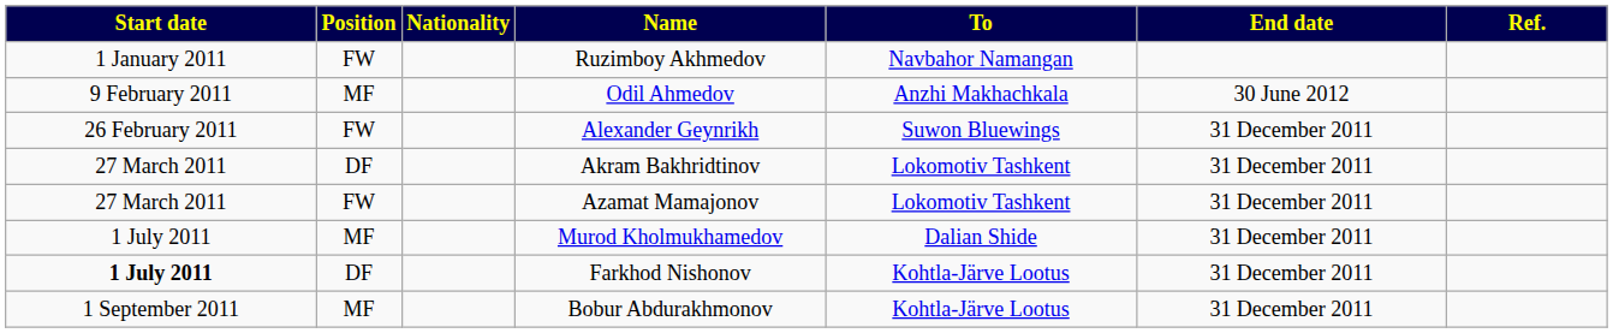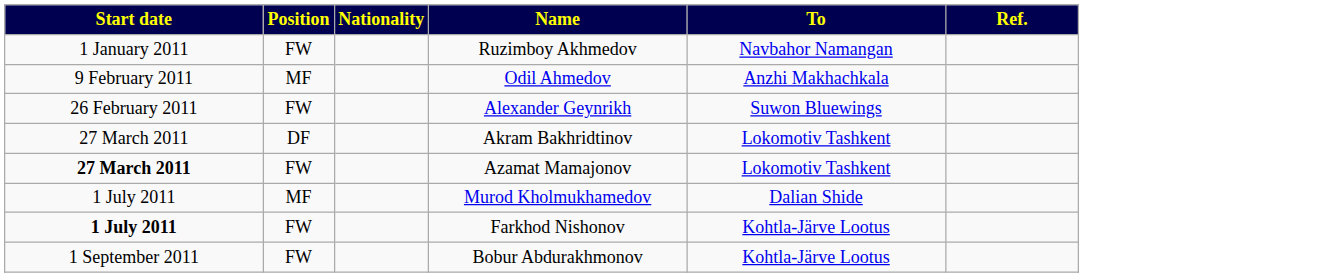- column: End date | 30 June 2012 | 31 December 2011 | 31 December 2011 | 31 December 2011 | 31 December 2011 | 31 December 2011 | 31 December 2011
Azamat Mamajonov | Start date: normal -> bold
Farkhod Nishonov | Position: DF -> FW
Bobur Abdurakhmonov | Position: MF -> FW
